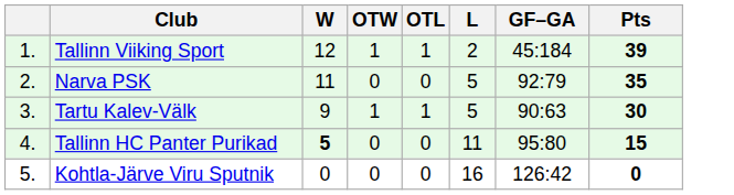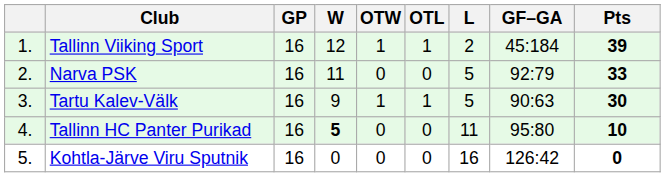+ column: GP | 16 | 16 | 16 | 16 | 16
Narva PSK | Pts: 35 -> 33
Tallinn HC Panter Purikad | Pts: 15 -> 10
